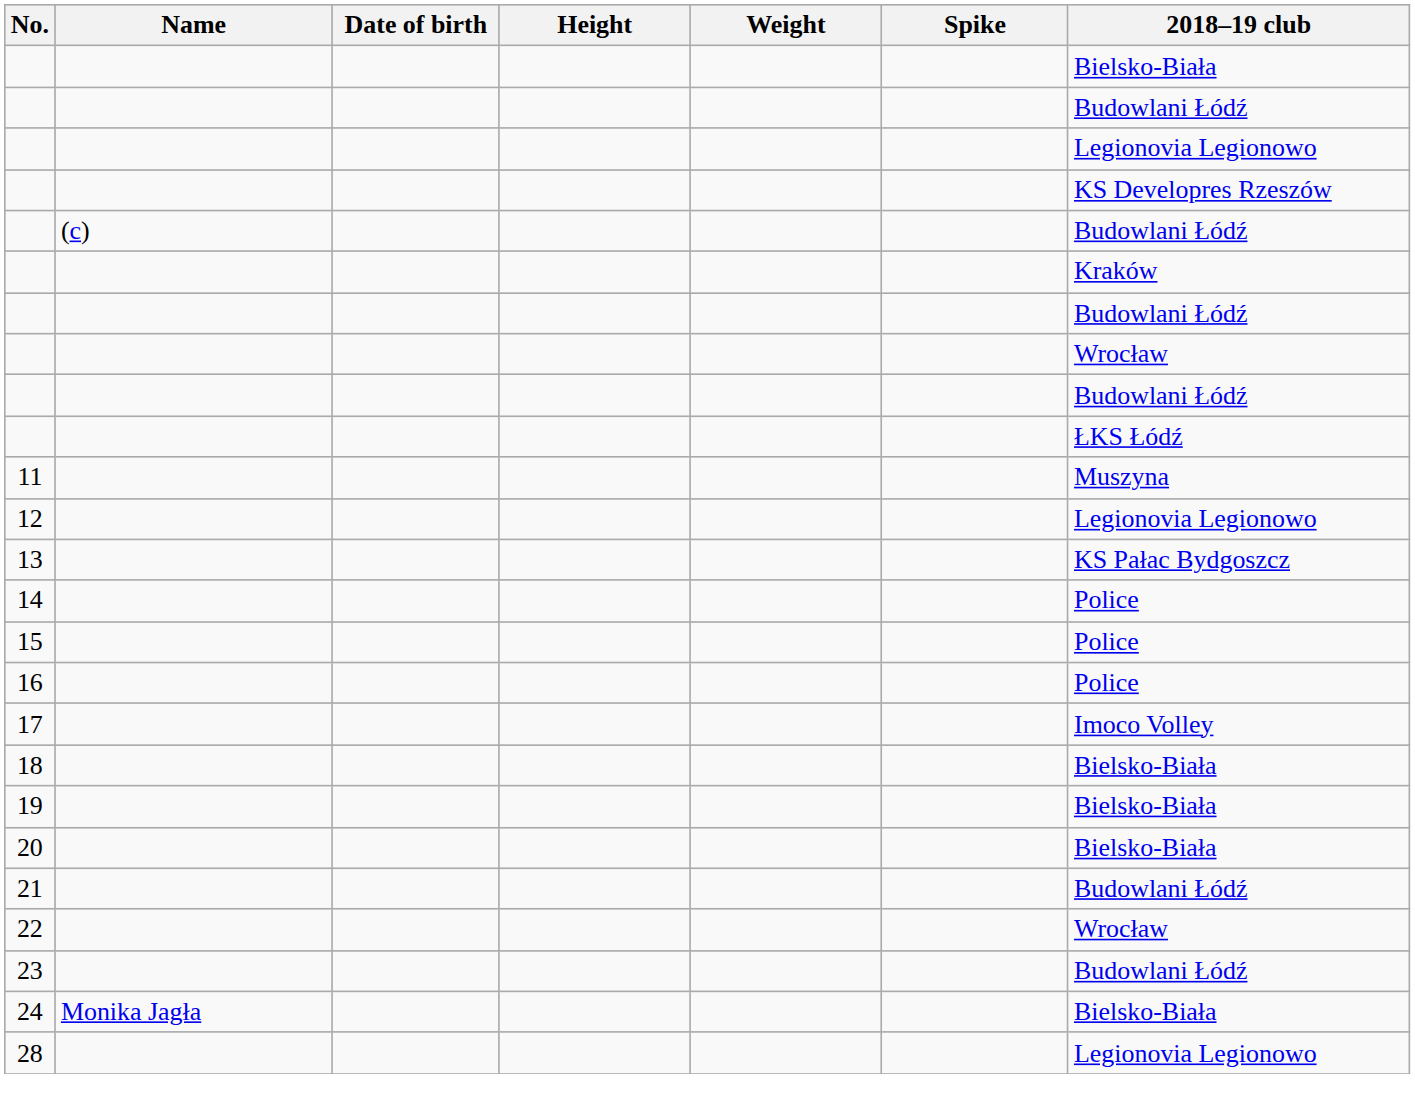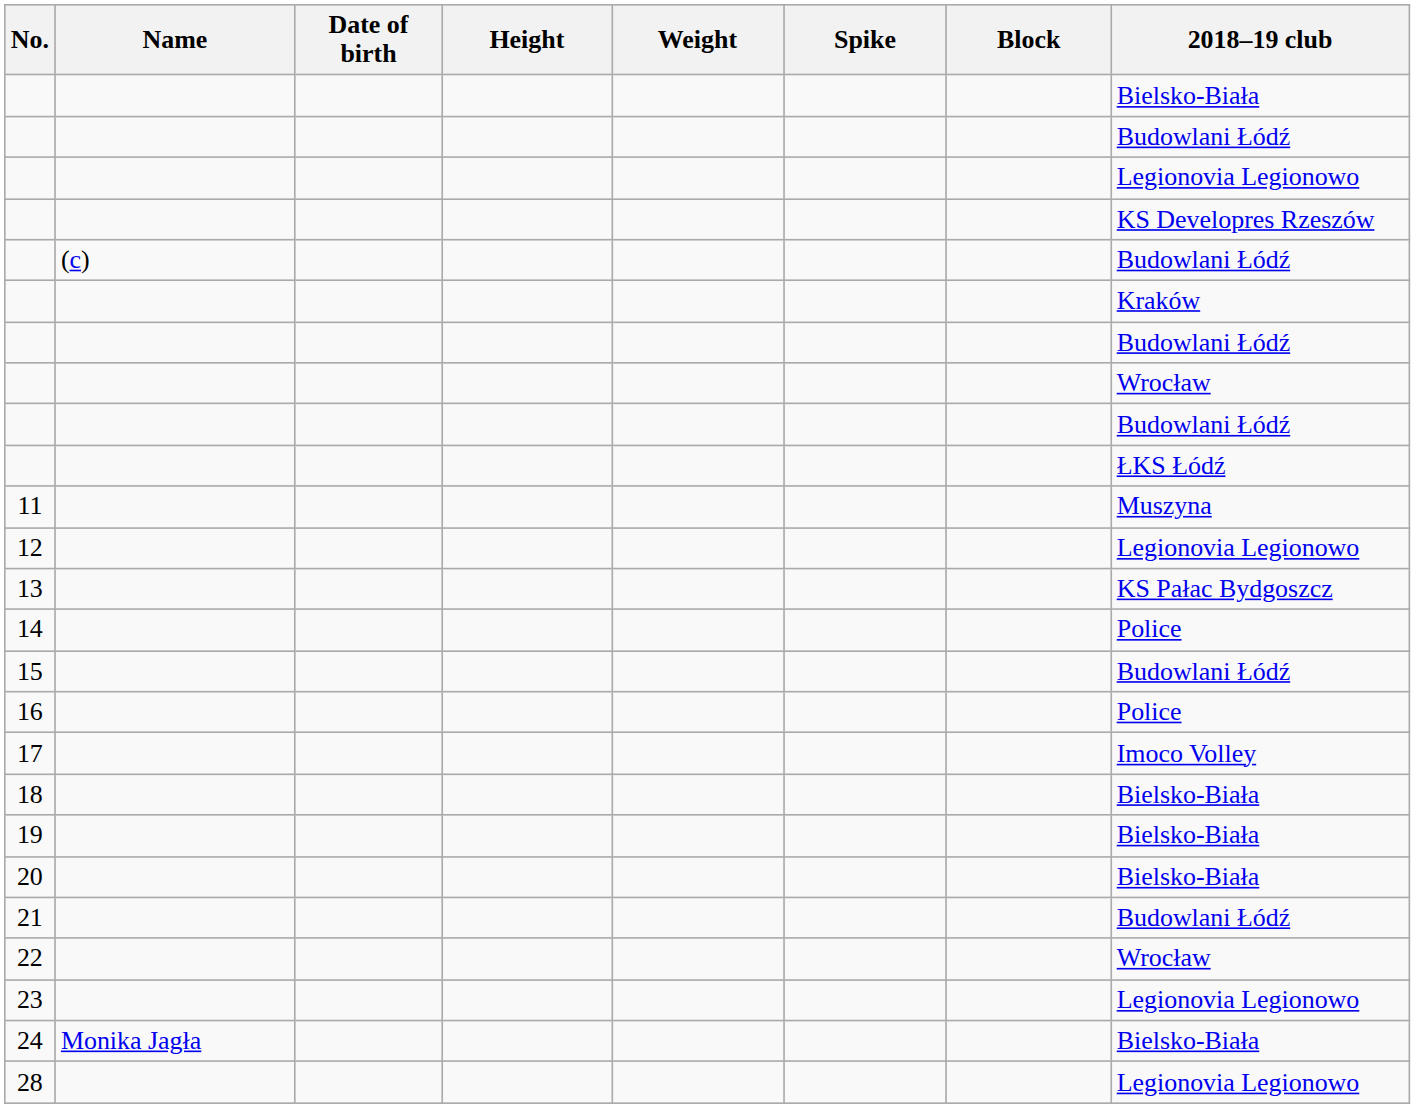+ column: Block
15 | 2018–19 club: Police -> Budowlani Łódź
23 | 2018–19 club: Budowlani Łódź -> Legionovia Legionowo
